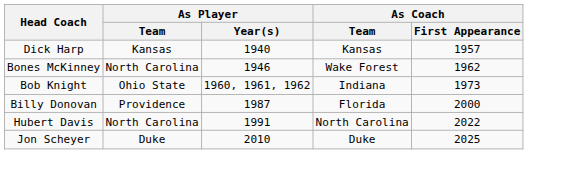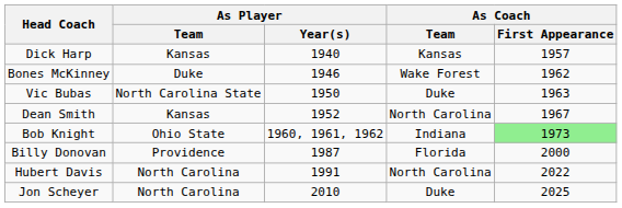Bones McKinney | As Player / Team: North Carolina -> Duke
+ row: Vic Bubas | North Carolina State | 1950 | Duke | 1963
+ row: Dean Smith | Kansas | 1952 | North Carolina | 1967
Bob Knight | As Coach / First Appearance: no background -> lightgreen background
Jon Scheyer | As Player / Team: Duke -> North Carolina
